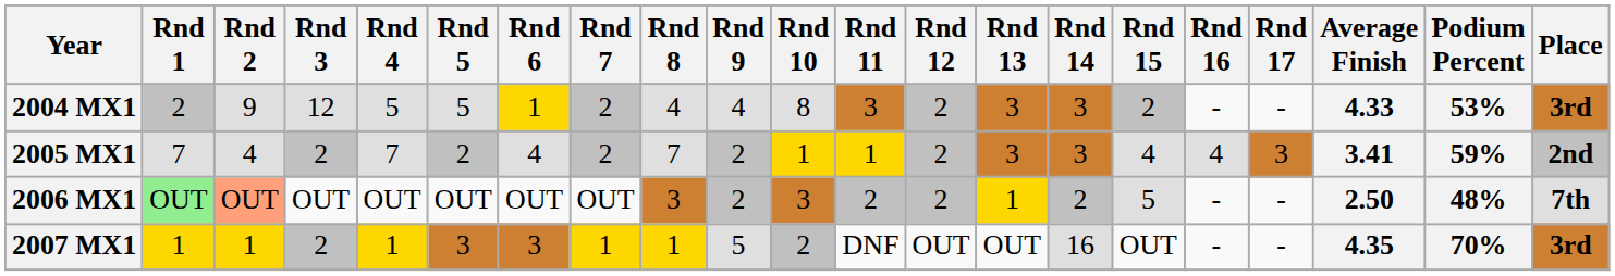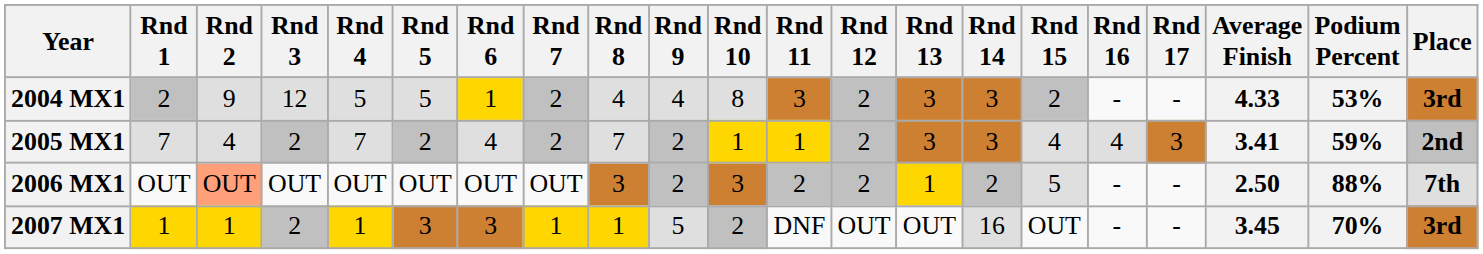2006 MX1 | Rnd 1: lightgreen background -> no background
2006 MX1 | Podium Percent: 48% -> 88%
2007 MX1 | Average Finish: 4.35 -> 3.45
